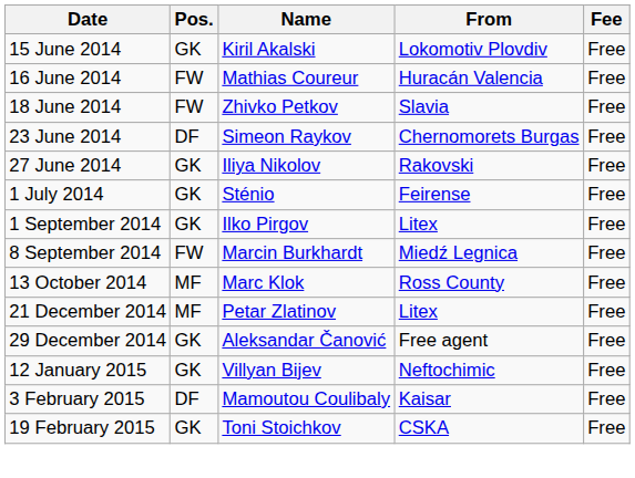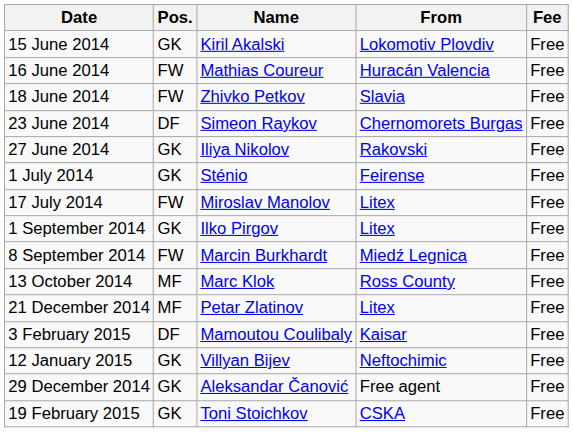+ row: 17 July 2014 | FW | Miroslav Manolov | Litex | Free
rows swapped: 29 December 2014 <-> 3 February 2015
